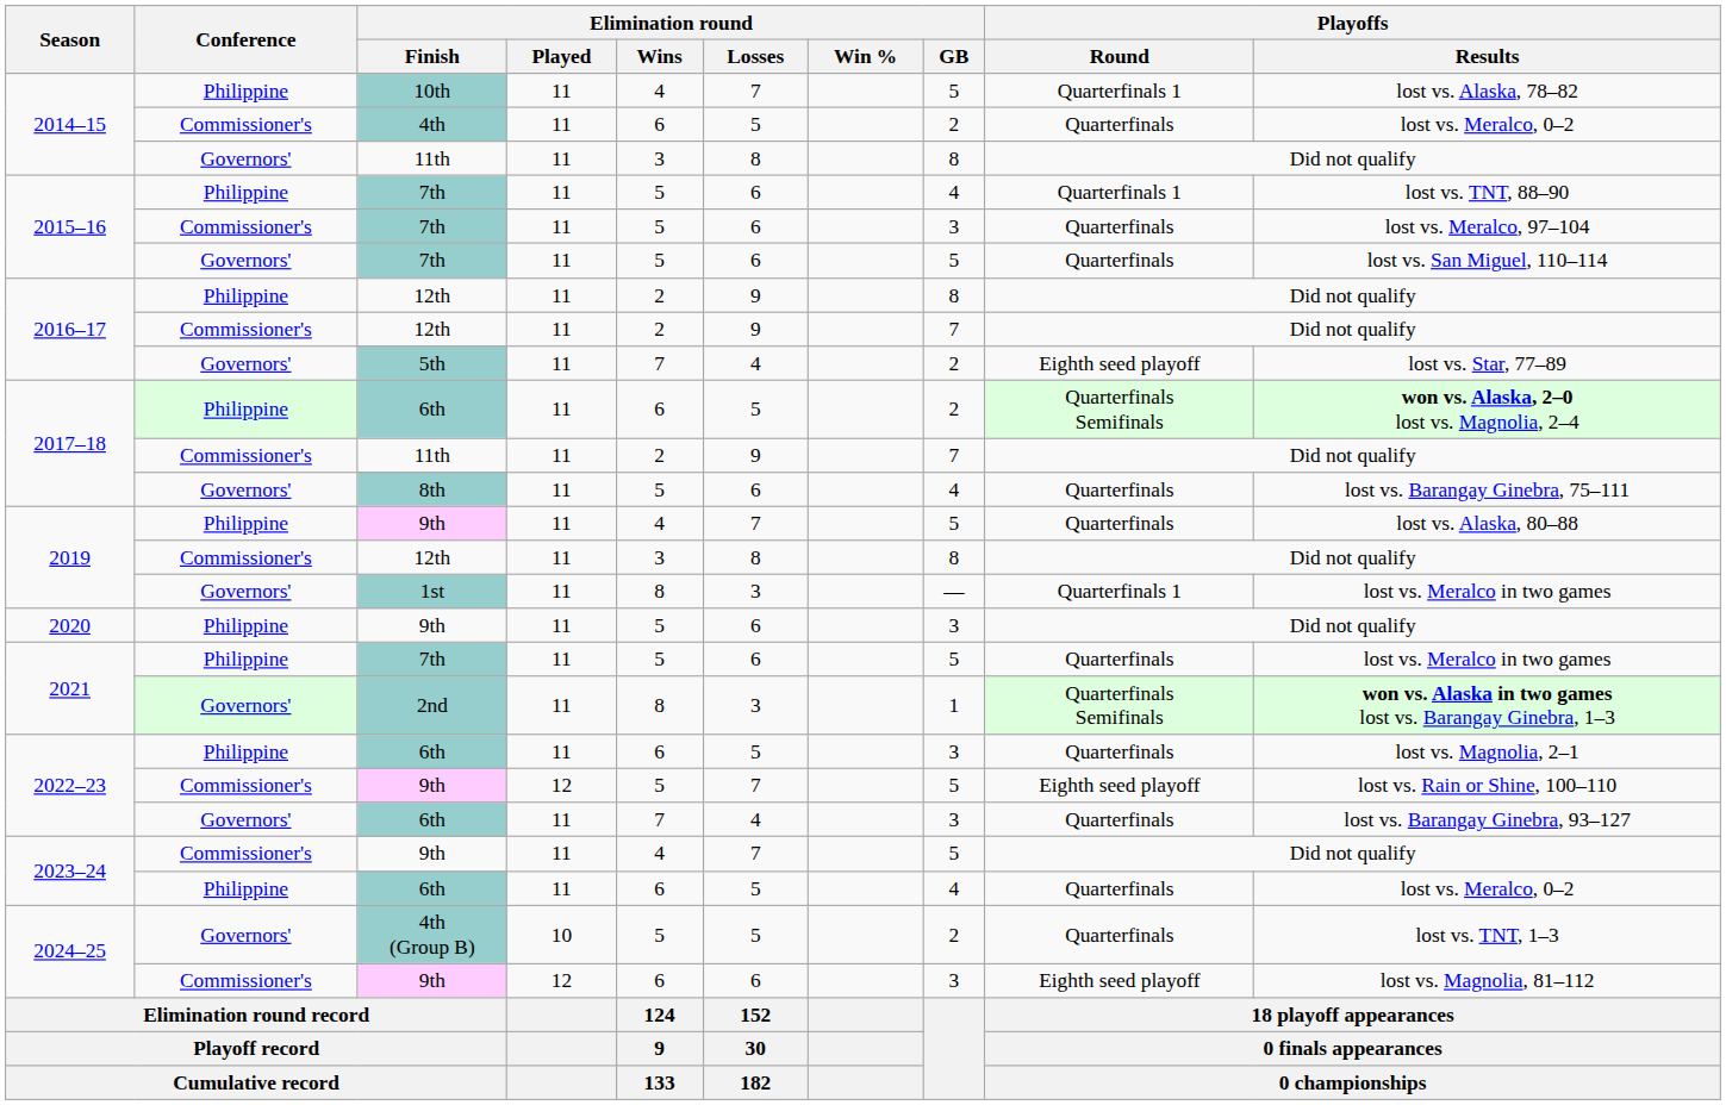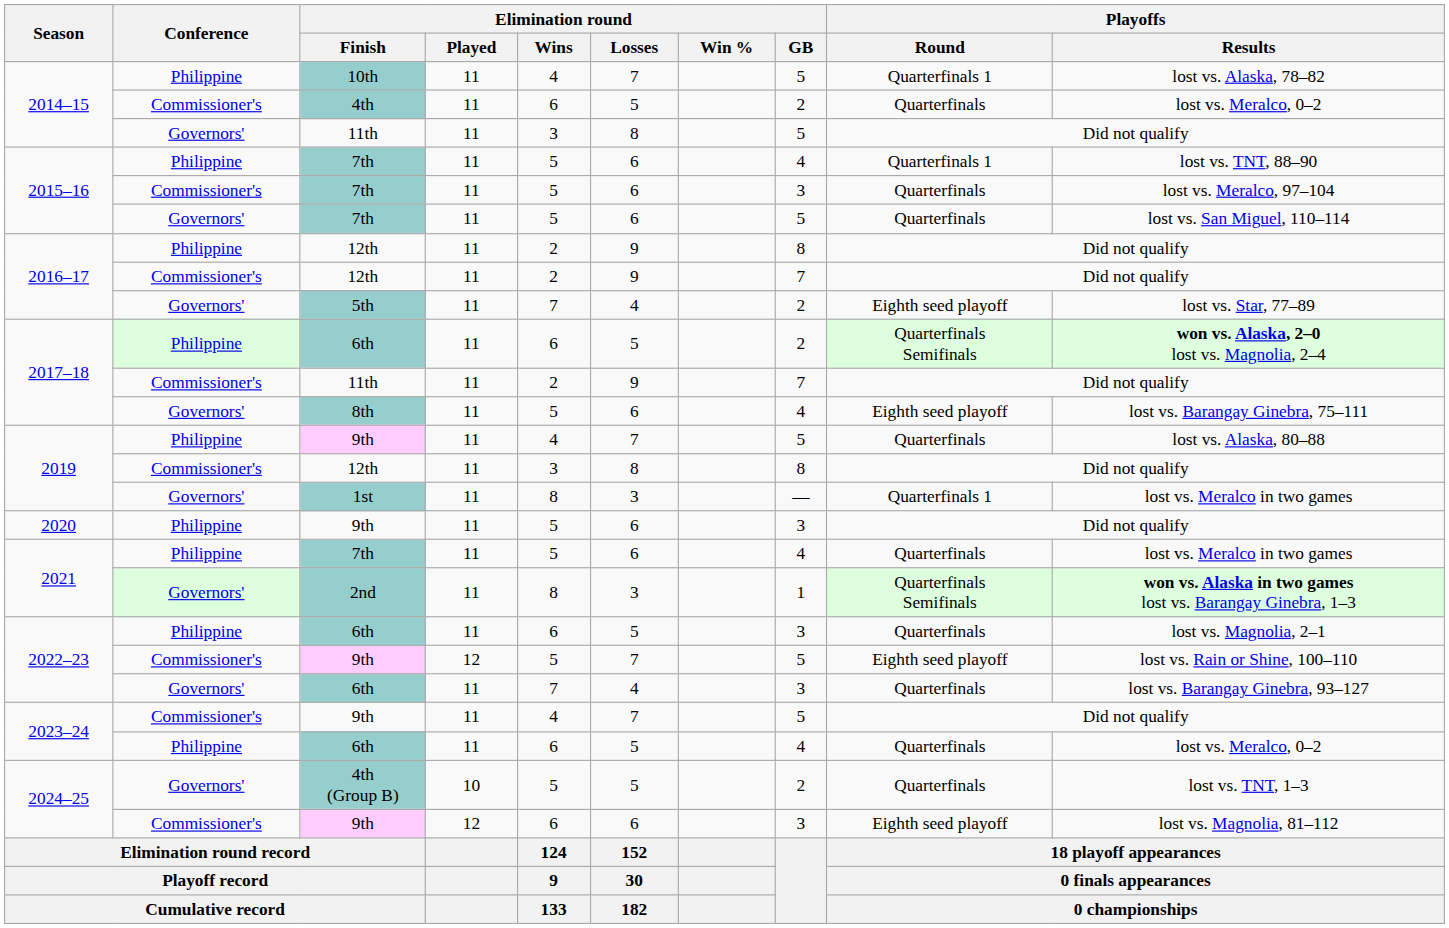2014–15 / 11th | Elimination round / GB: 8 -> 5
8th | Playoffs / Round: Quarterfinals -> Eighth seed playoff
2021 / 7th | Elimination round / GB: 5 -> 4
